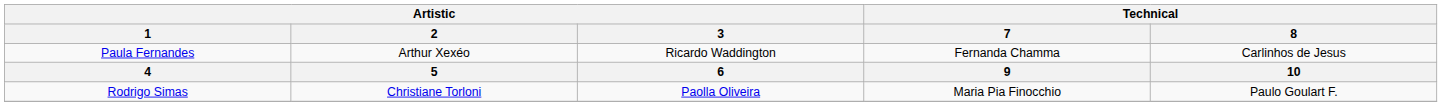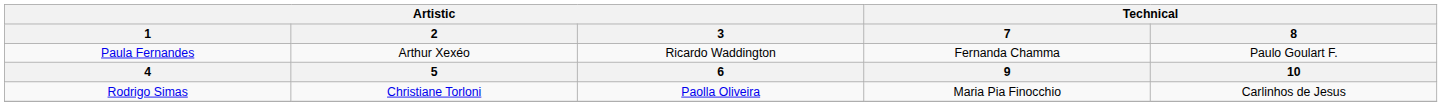Paula Fernandes | Technical / 8: Carlinhos de Jesus -> Paulo Goulart F.
Rodrigo Simas | Technical / 8: Paulo Goulart F. -> Carlinhos de Jesus
